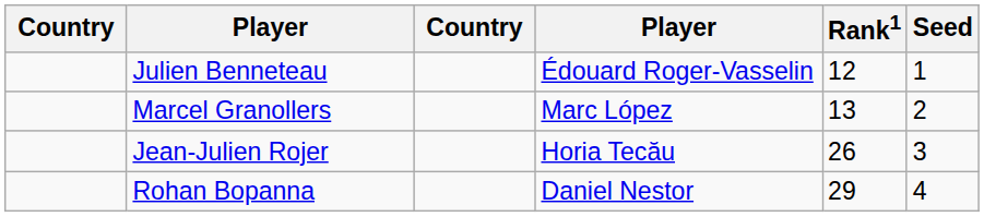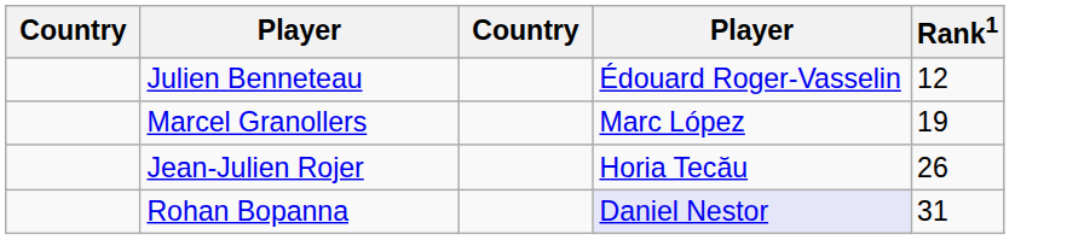- column: Seed | 1 | 2 | 3 | 4
Marcel Granollers | Rank1: 13 -> 19
Rohan Bopanna | column 4: no background -> lavender background
Rohan Bopanna | Rank1: 29 -> 31
